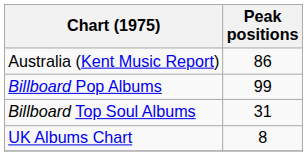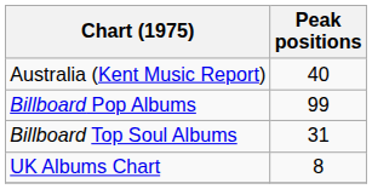Australia (Kent Music Report) | Peak positions: 86 -> 40
